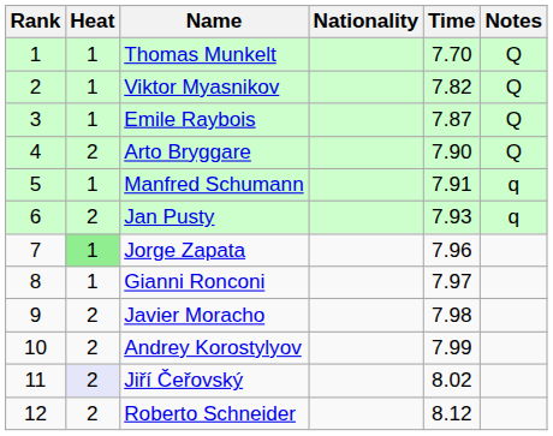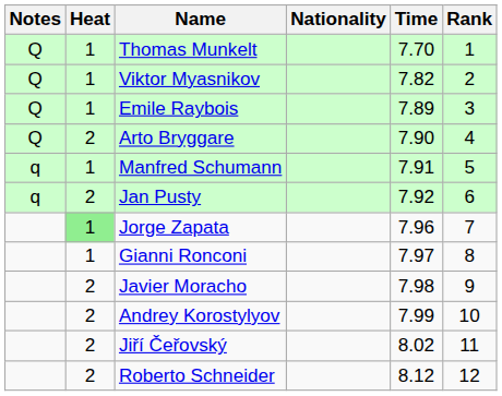columns swapped: Rank <-> Notes
Emile Raybois | Time: 7.87 -> 7.89
Jan Pusty | Time: 7.93 -> 7.92
Jiří Čeřovský | Heat: lavender background -> no background
